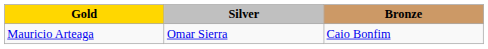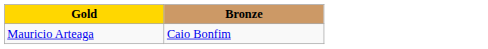- column: Silver | Omar Sierra
